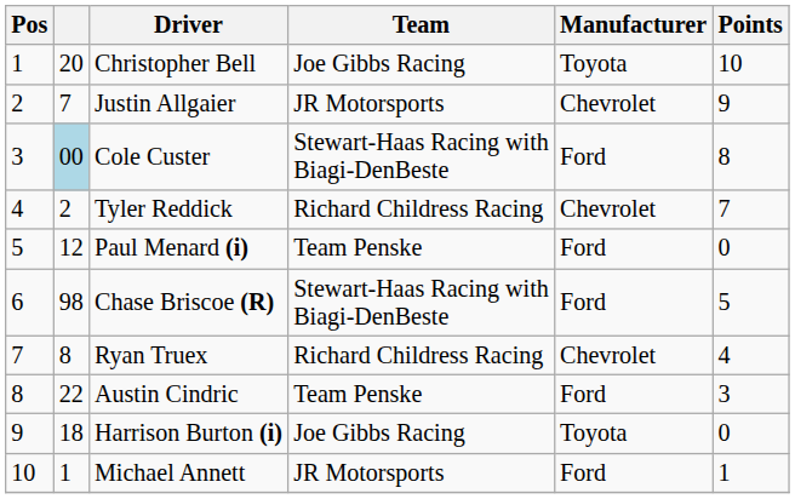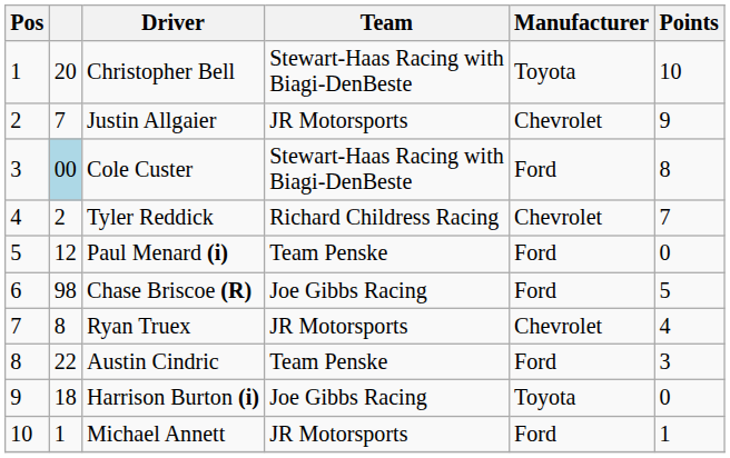Christopher Bell | Team: Joe Gibbs Racing -> Stewart-Haas Racing with Biagi-DenBeste
Chase Briscoe (R) | Team: Stewart-Haas Racing with Biagi-DenBeste -> Joe Gibbs Racing
Ryan Truex | Team: Richard Childress Racing -> JR Motorsports
